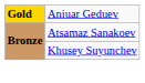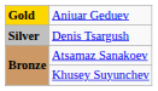+ row: Silver | Denis Tsargush
